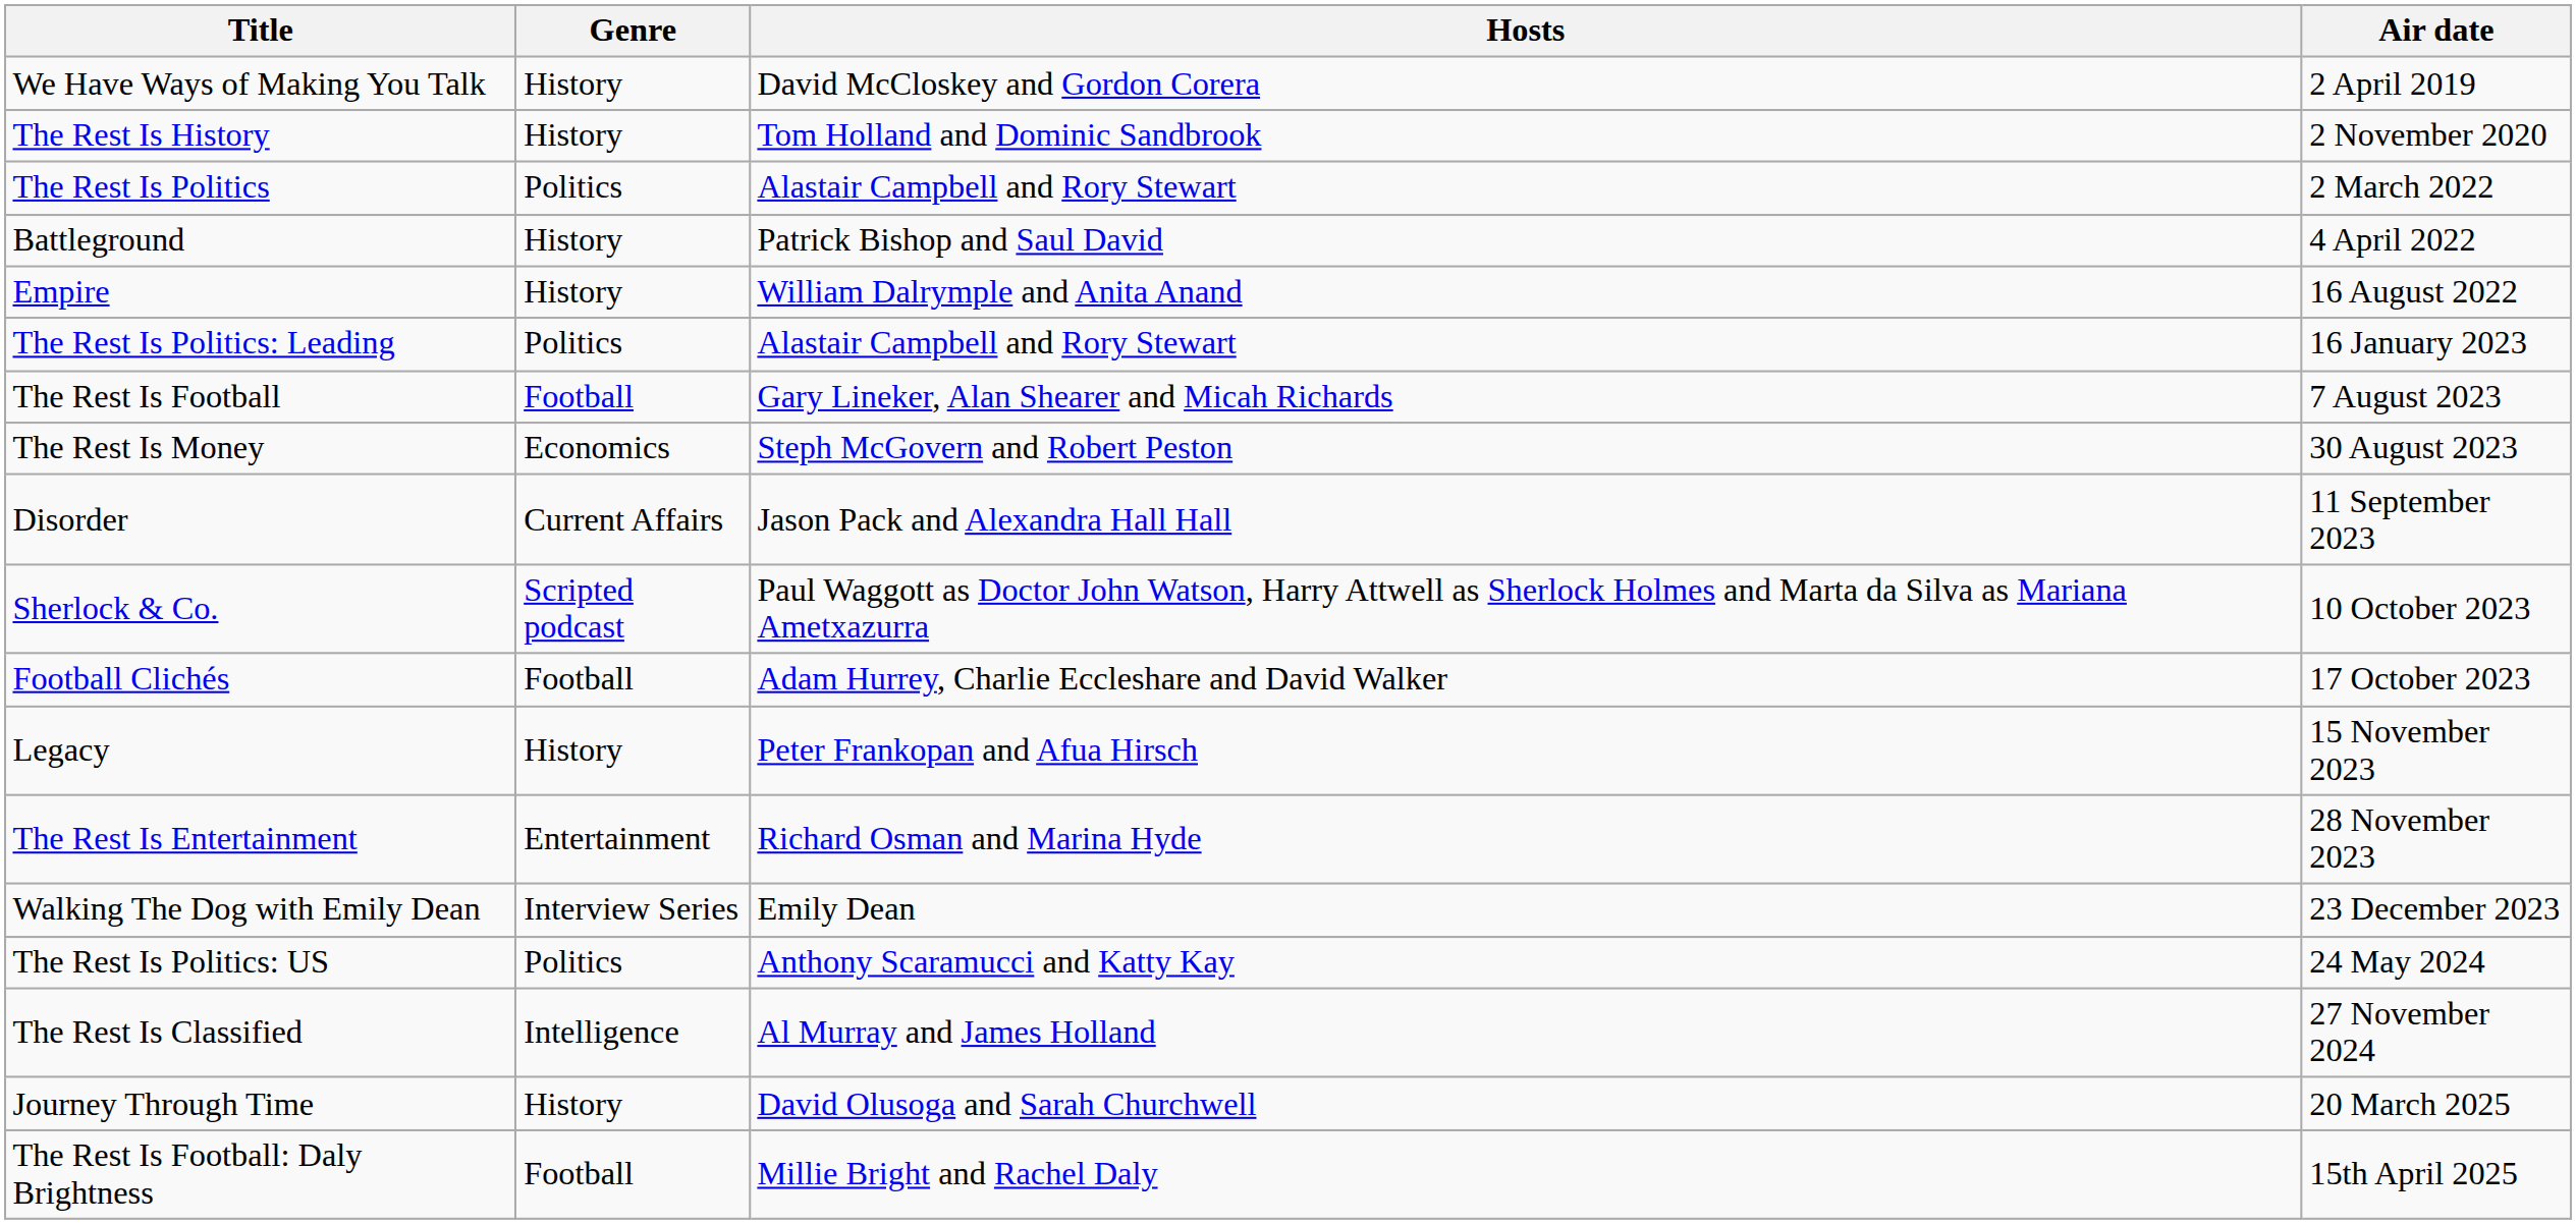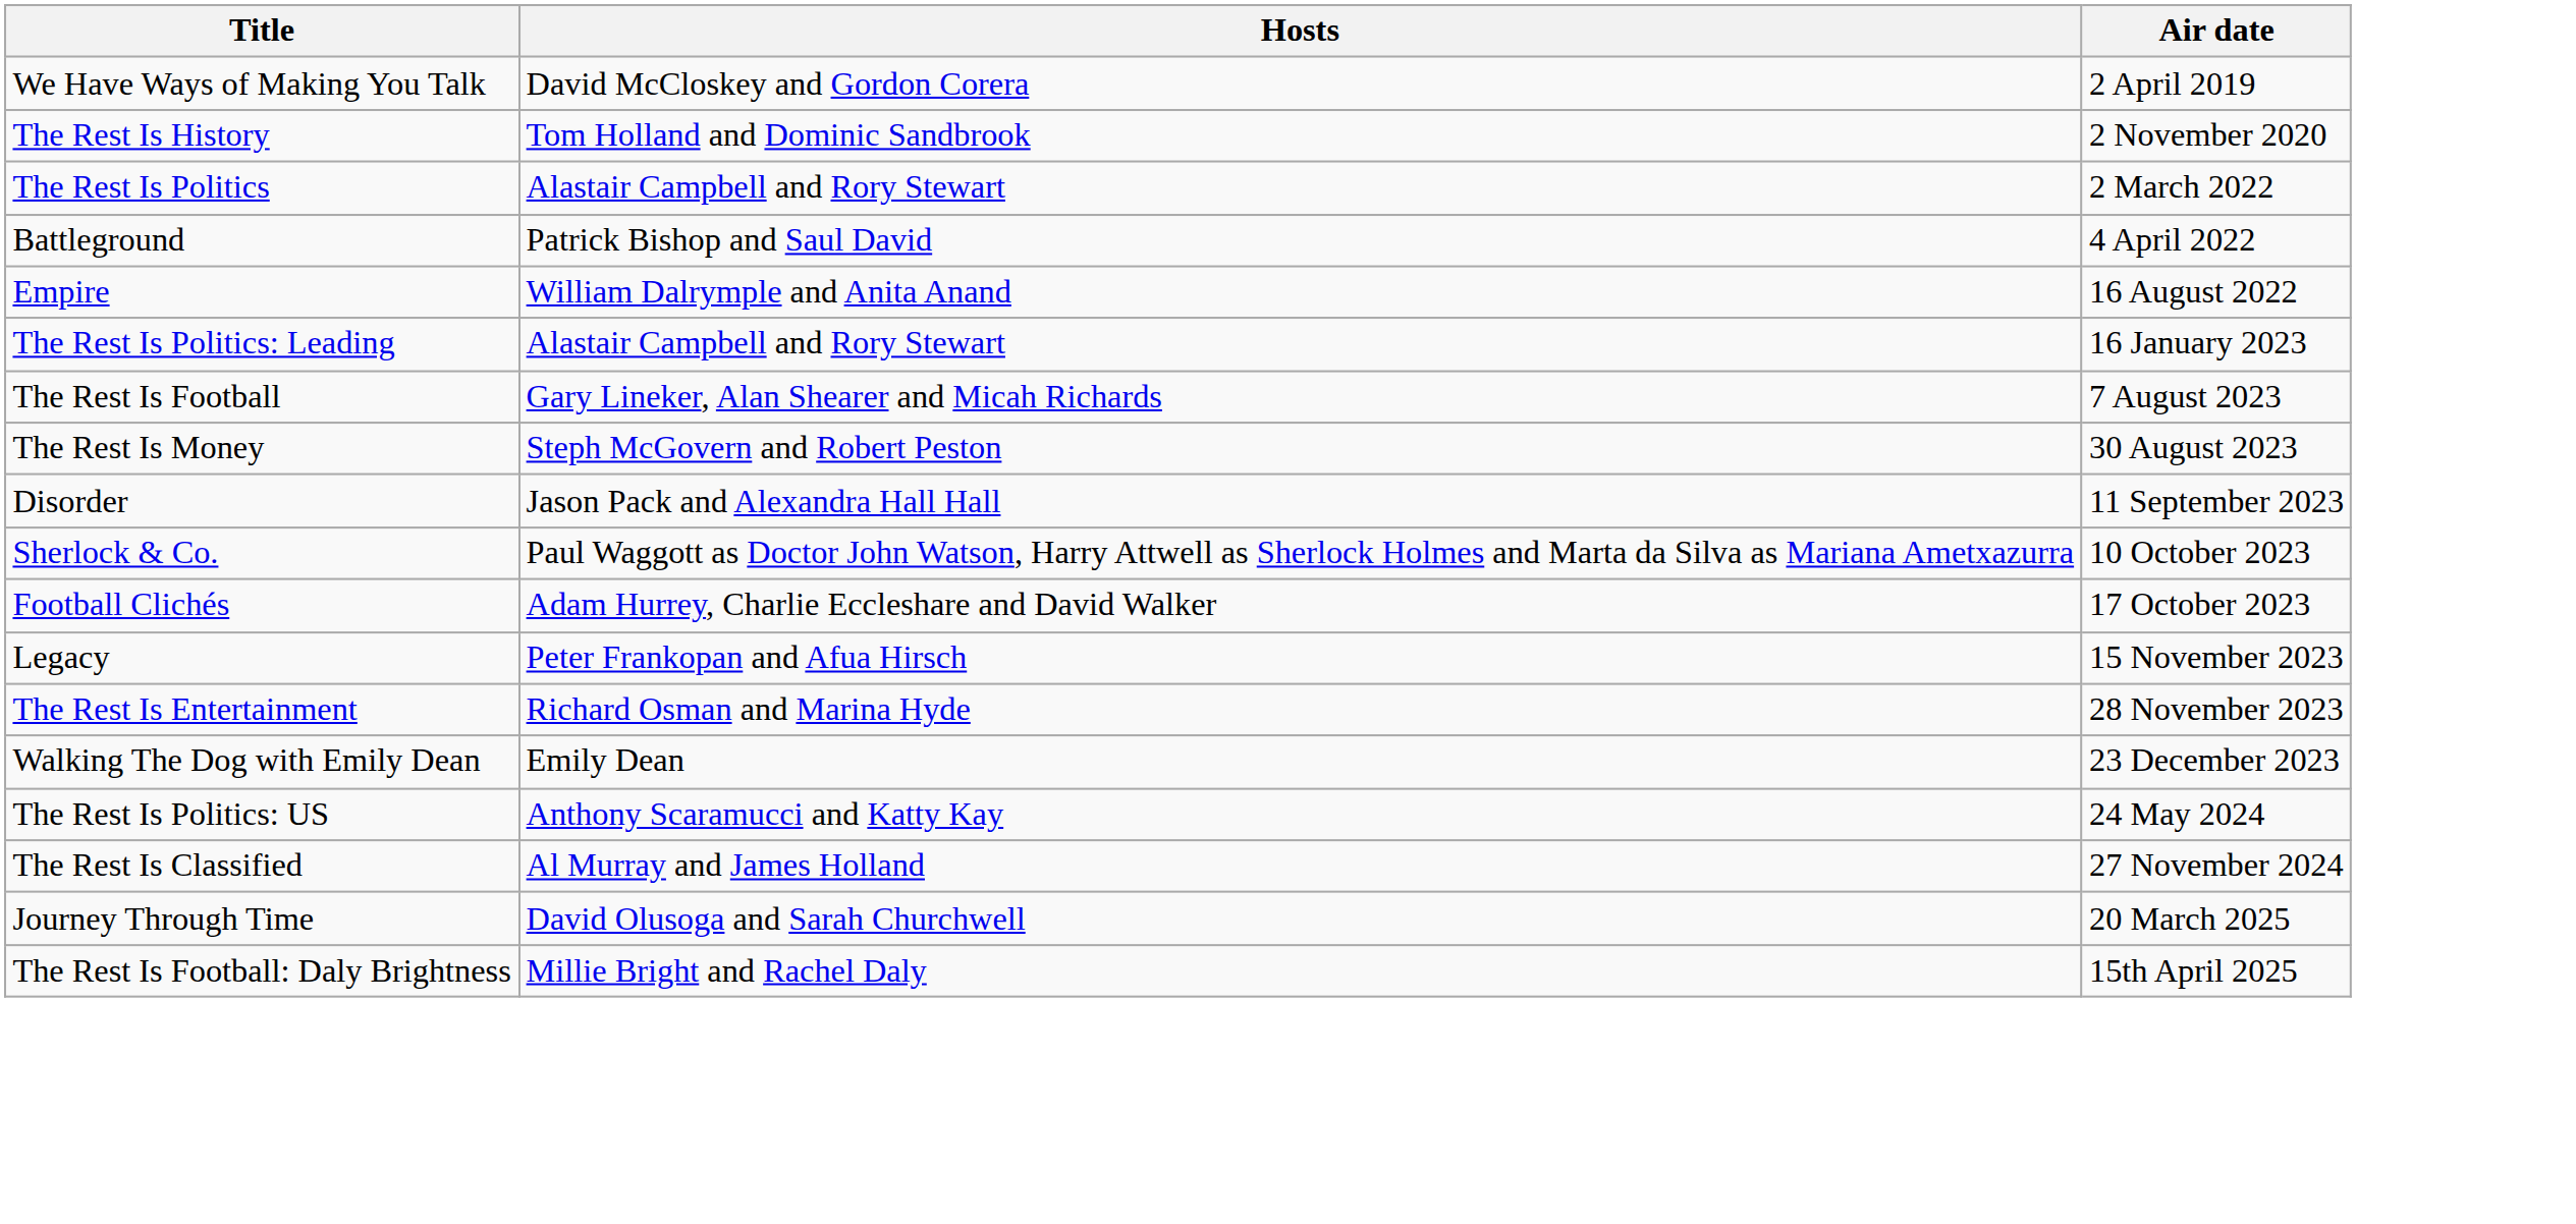- column: Genre | History | History | Politics | History | History | Politics | Football | Economics | Current Affairs | Scripted podcast | Football | History | Entertainment | Interview Series | Politics | Intelligence | History | Football
